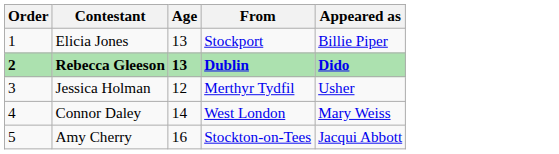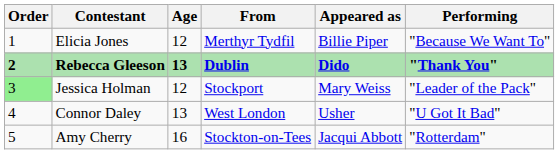+ column: Performing | "Because We Want To" | "Thank You" | "Leader of the Pack" | "U Got It Bad" | "Rotterdam"
Elicia Jones | Age: 13 -> 12
Elicia Jones | From: Stockport -> Merthyr Tydfil
Jessica Holman | Order: no background -> lightgreen background
Jessica Holman | From: Merthyr Tydfil -> Stockport
Jessica Holman | Appeared as: Usher -> Mary Weiss
Connor Daley | Age: 14 -> 13
Connor Daley | Appeared as: Mary Weiss -> Usher
